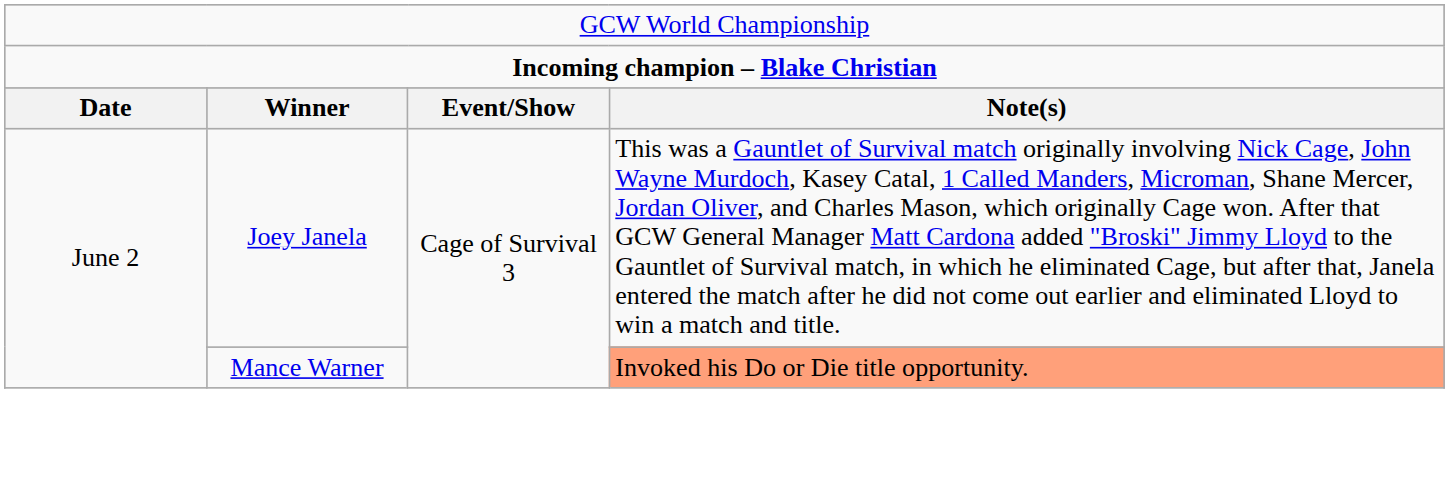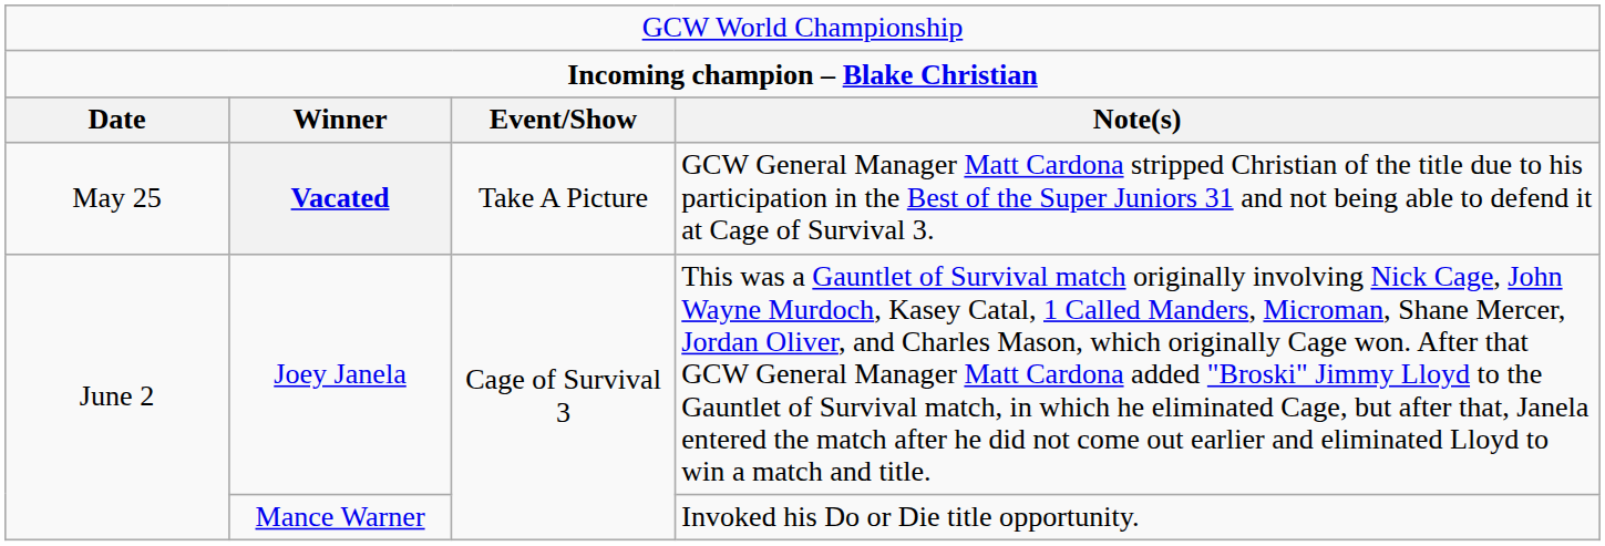+ row: May 25 | Vacated | Take A Picture | GCW General Manager Matt Cardona stripped Christian of the title due to his participation in the Best of the Super Juniors 31 and not being able to defend it at Cage of Survival 3.
Mance Warner | column 4: lightsalmon background -> no background
